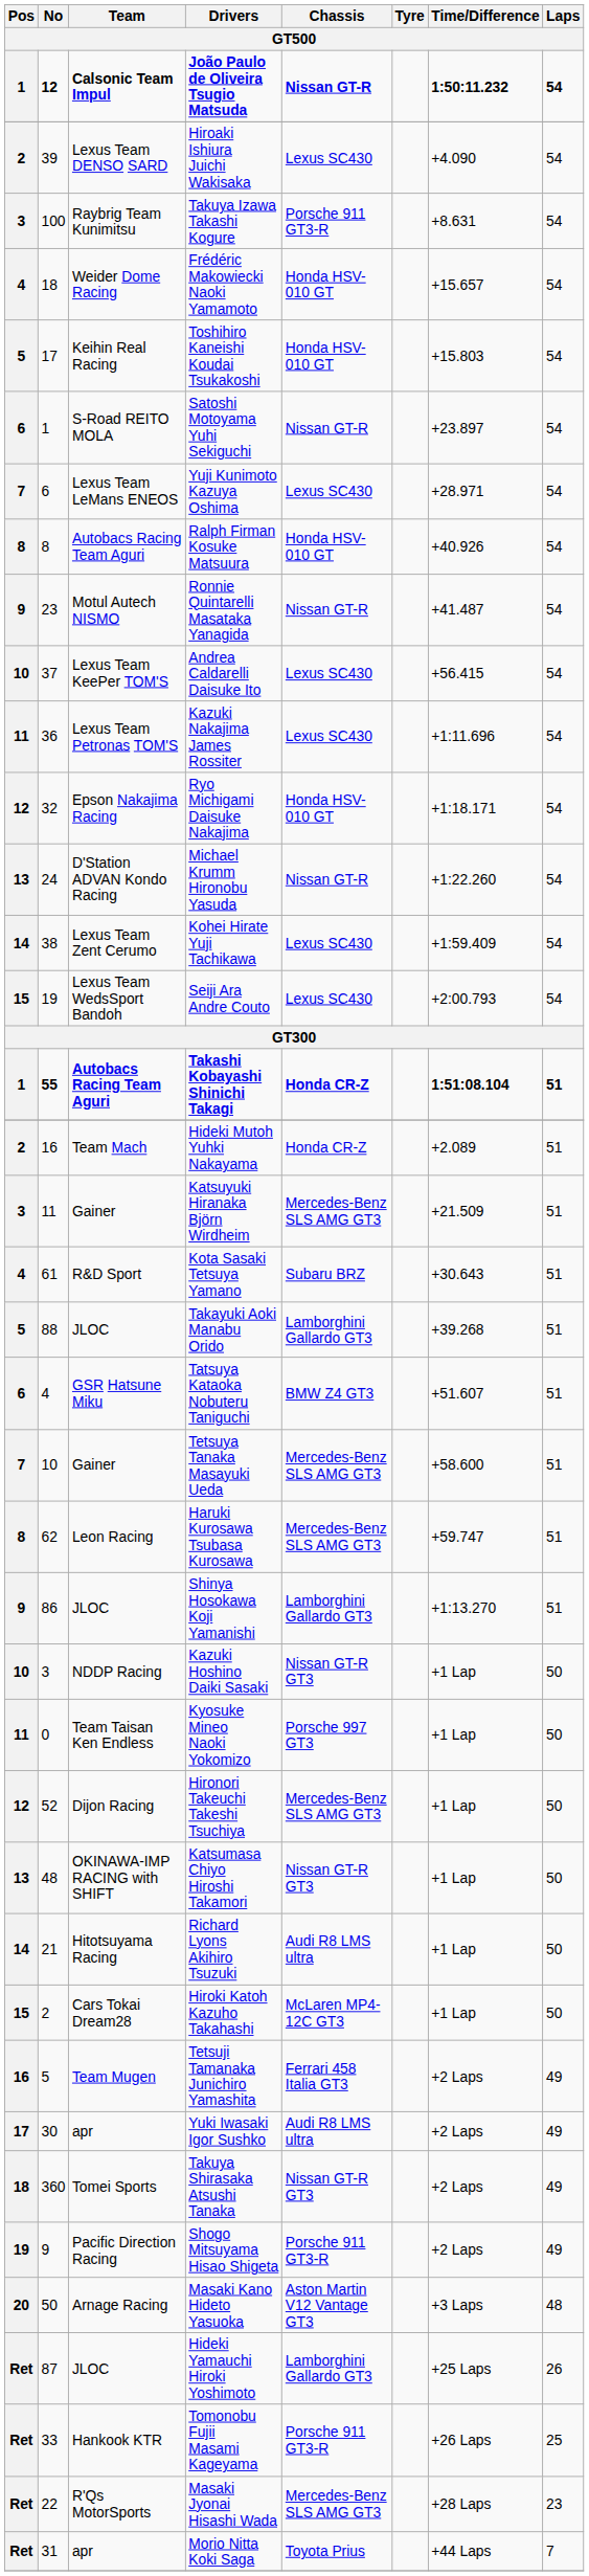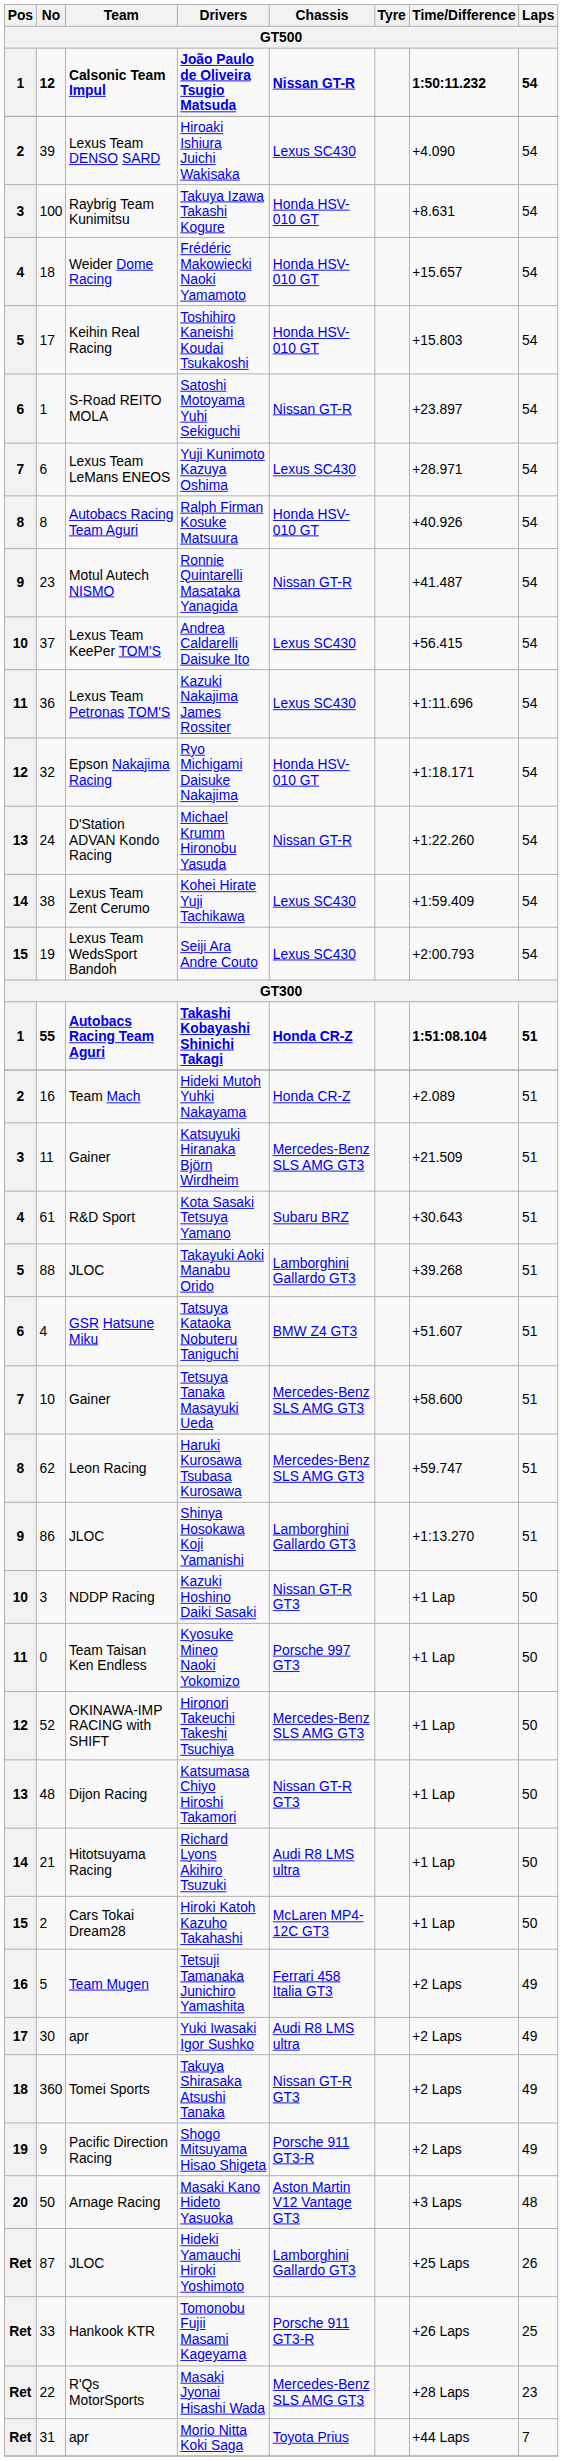Takuya Izawa Takashi Kogure | Chassis: Porsche 911 GT3-R -> Honda HSV-010 GT
Hironori Takeuchi Takeshi Tsuchiya | Team: Dijon Racing -> OKINAWA-IMP RACING with SHIFT
Katsumasa Chiyo Hiroshi Takamori | Team: OKINAWA-IMP RACING with SHIFT -> Dijon Racing
